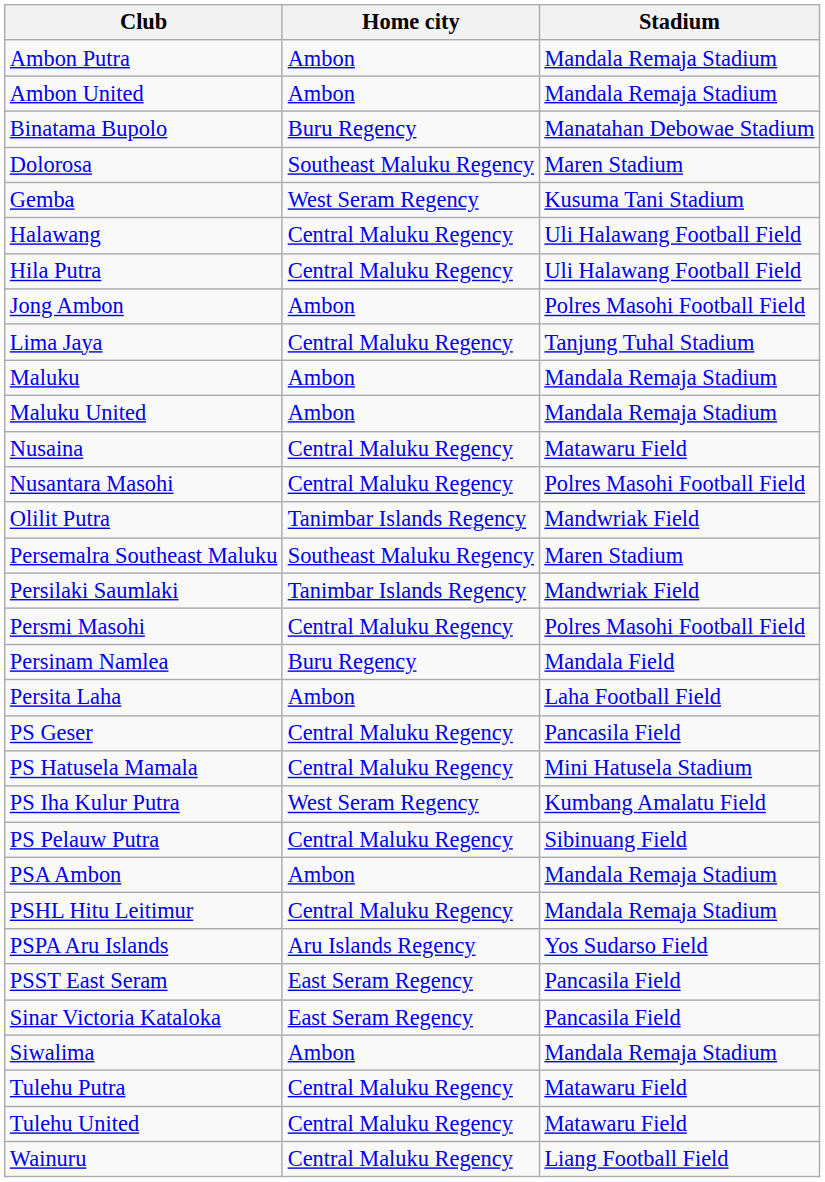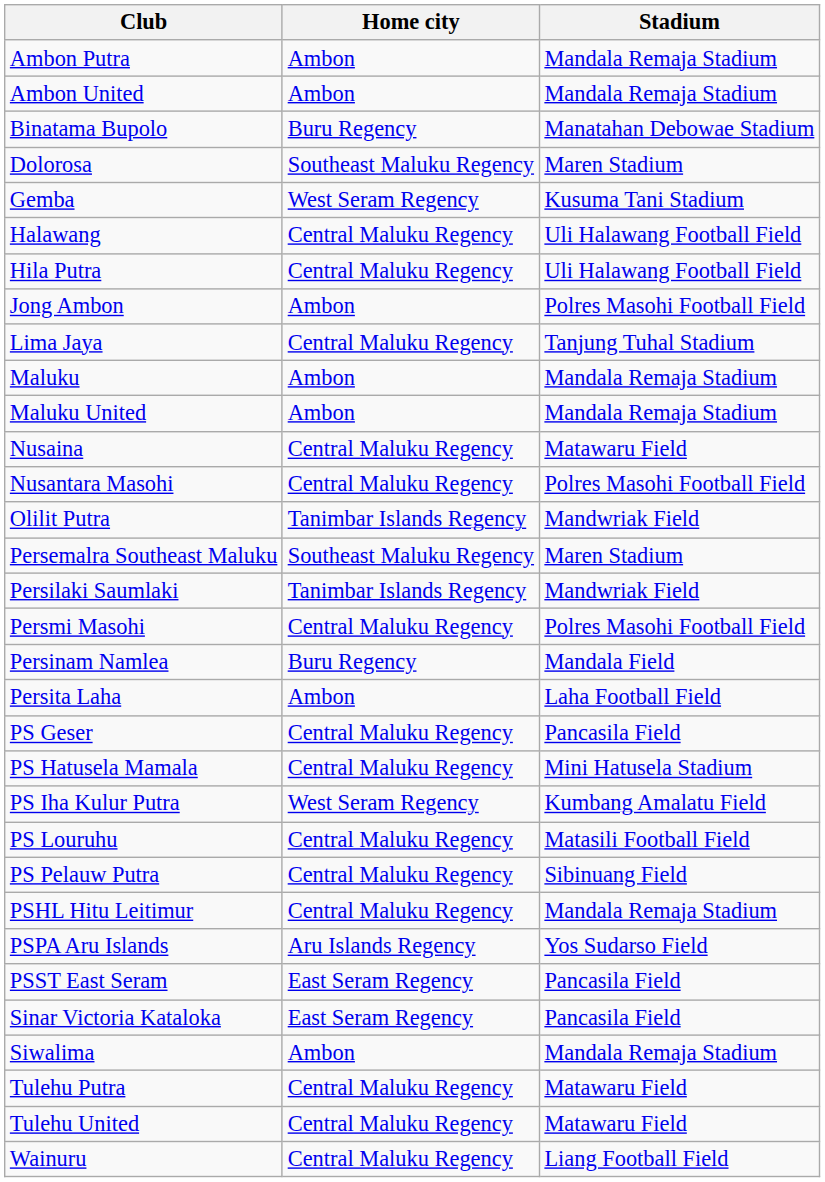+ row: PS Louruhu | Central Maluku Regency | Matasili Football Field
- row: PSA Ambon | Ambon | Mandala Remaja Stadium
